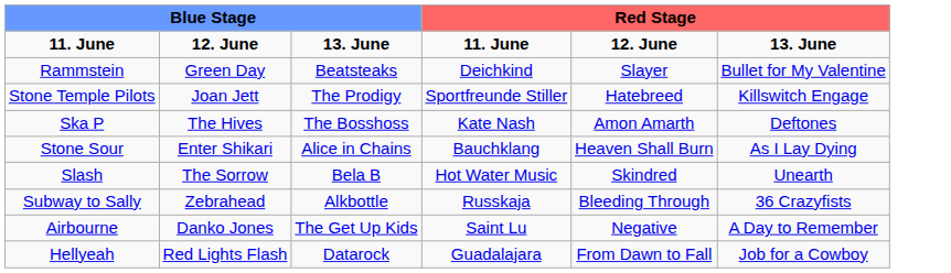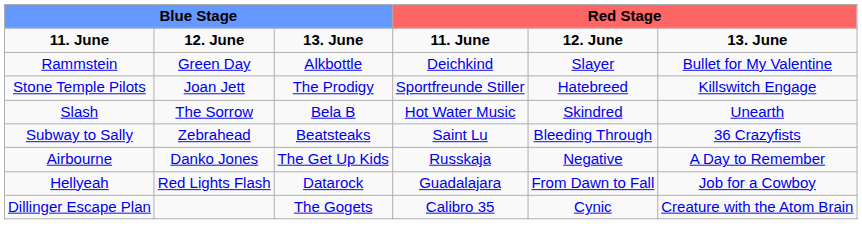Rammstein | column 3: Beatsteaks -> Alkbottle
- row: Ska P | The Hives | The Bosshoss | Kate Nash | Amon Amarth | Deftones
- row: Stone Sour | Enter Shikari | Alice in Chains | Bauchklang | Heaven Shall Burn | As I Lay Dying
Subway to Sally | column 3: Alkbottle -> Beatsteaks
Subway to Sally | column 4: Russkaja -> Saint Lu
Airbourne | column 4: Saint Lu -> Russkaja
+ row: Dillinger Escape Plan | The Gogets | Calibro 35 | Cynic | Creature with the Atom Brain
